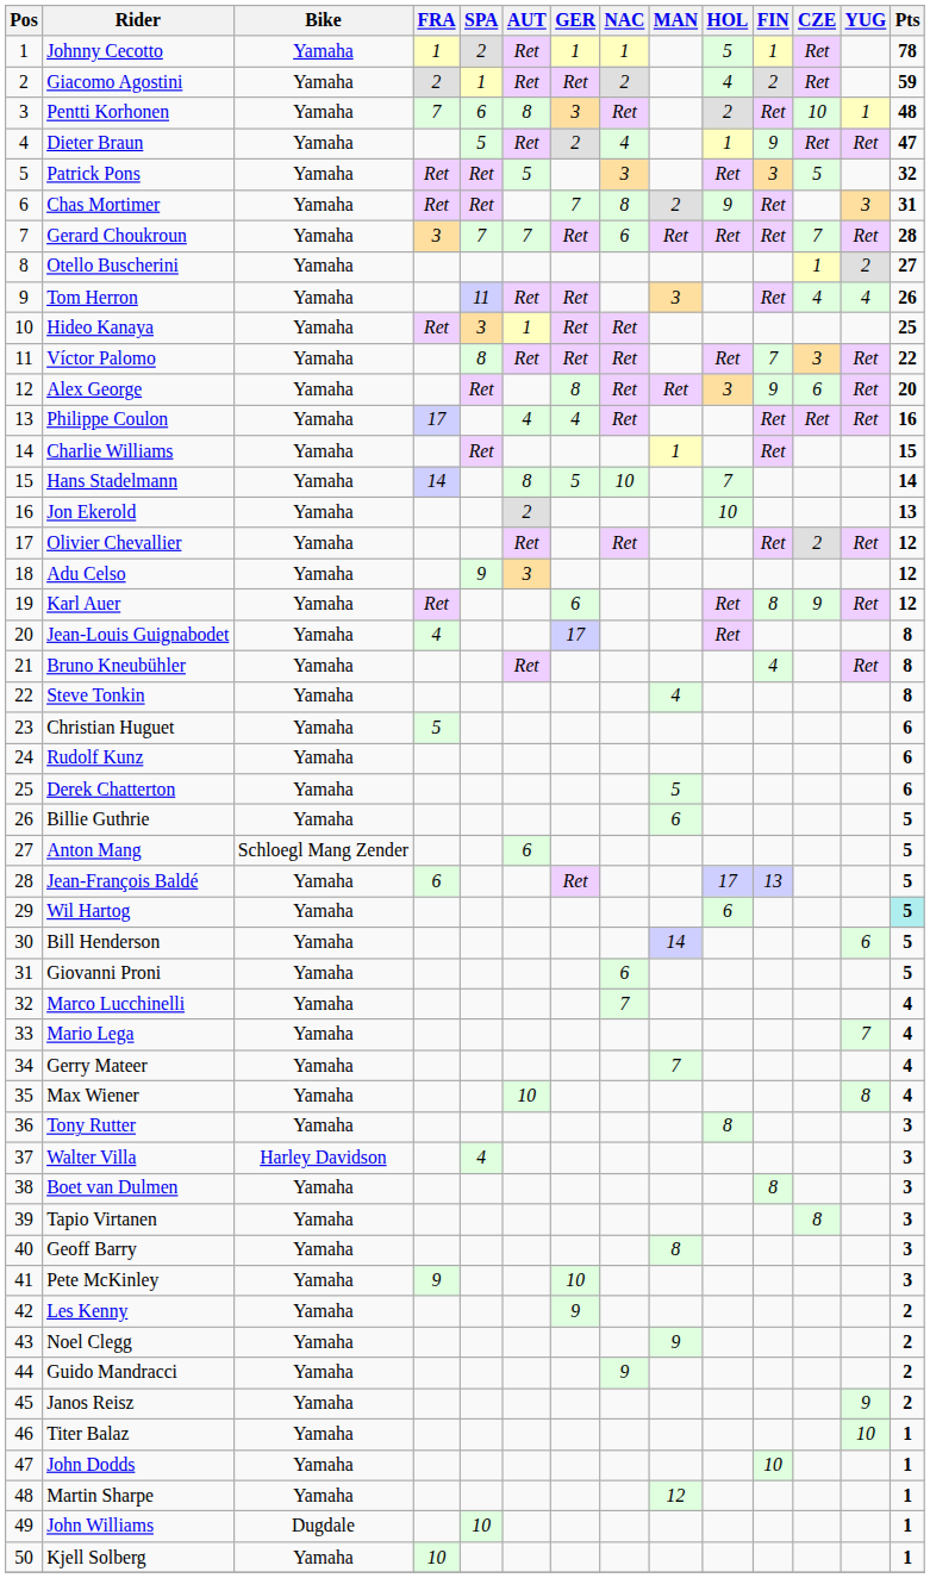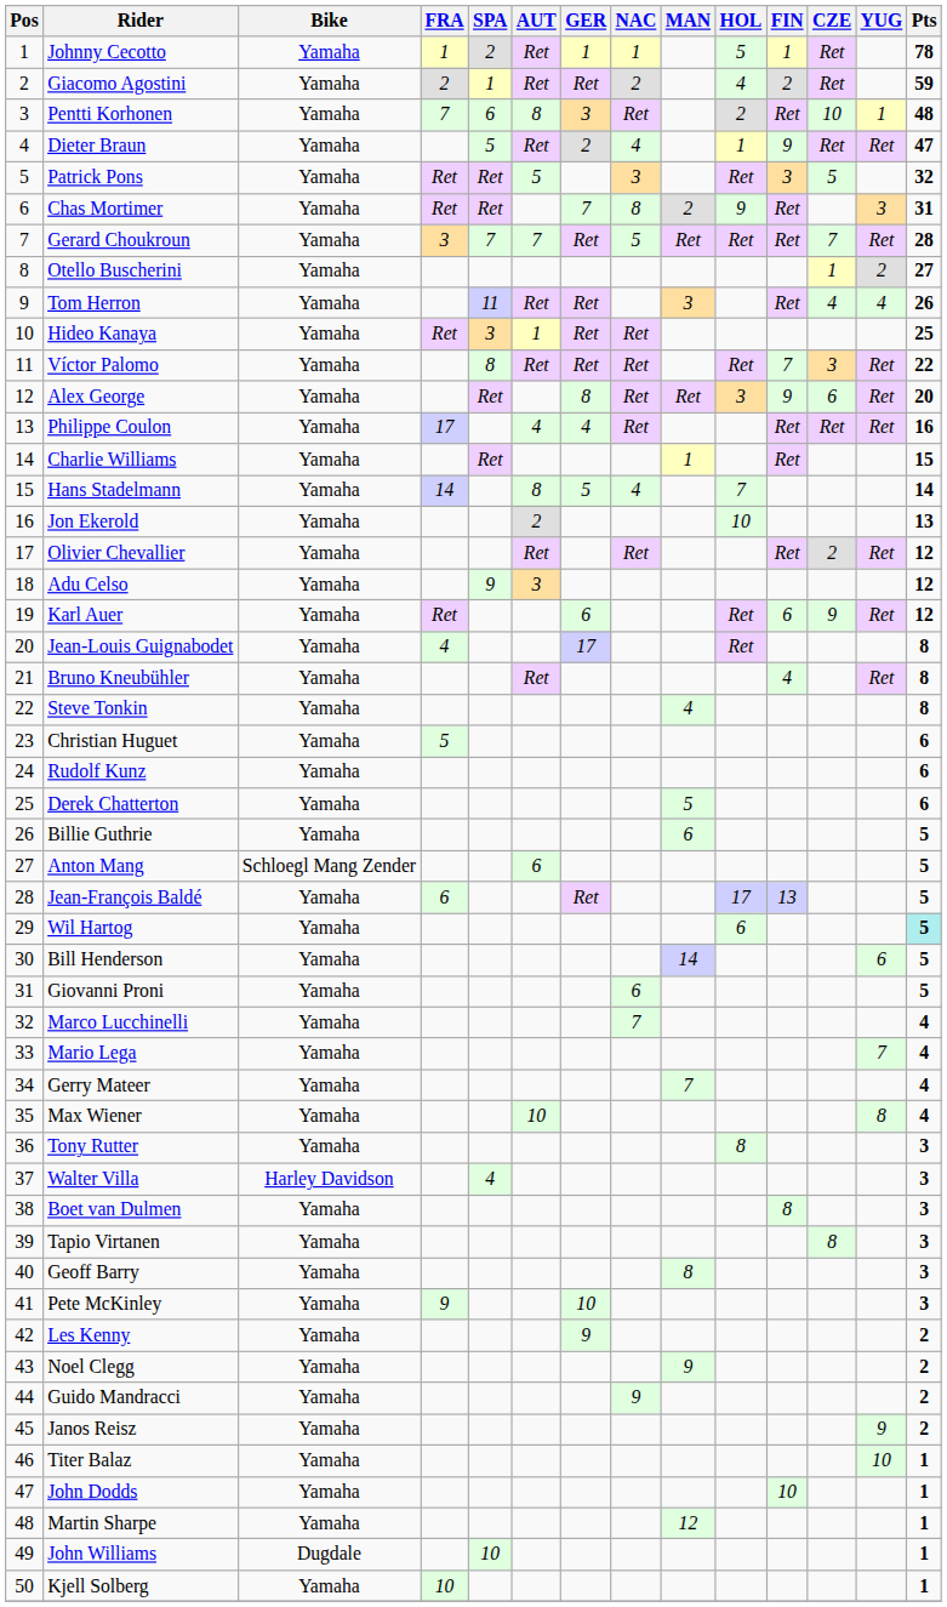Gerard Choukroun | NAC: 6 -> 5
Hans Stadelmann | NAC: 10 -> 4
Karl Auer | FIN: 8 -> 6
